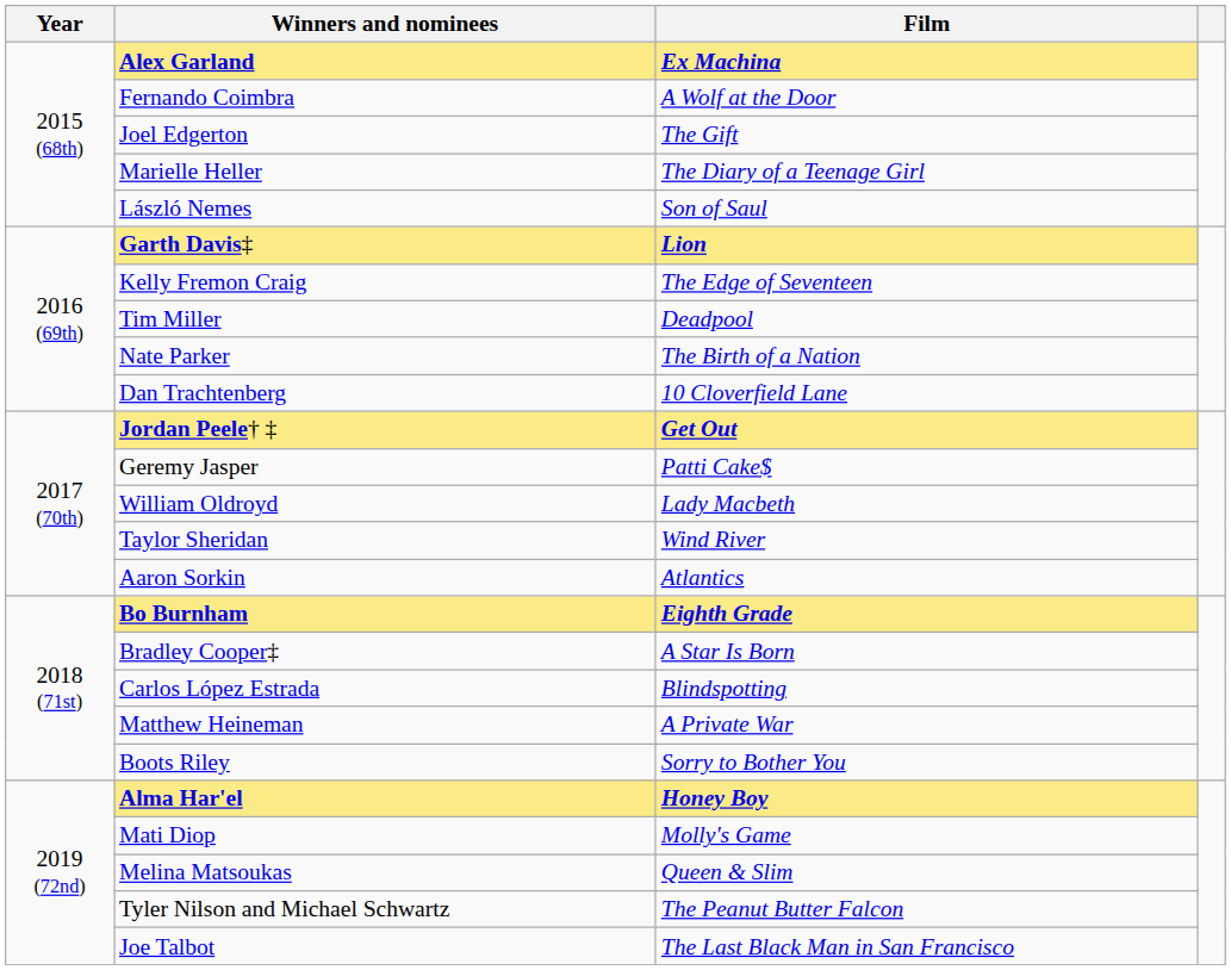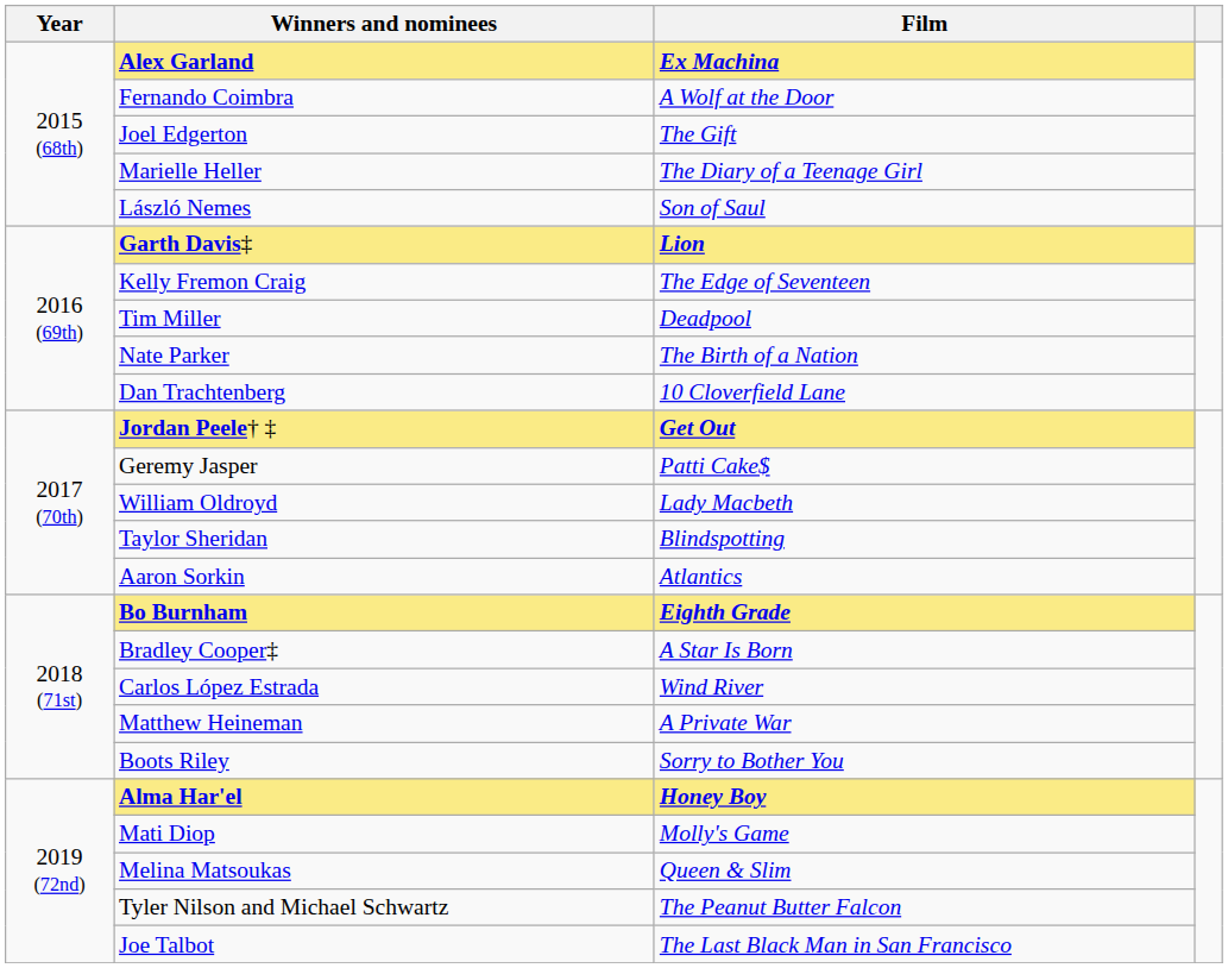Taylor Sheridan | Film: Wind River -> Blindspotting
Carlos López Estrada | Film: Blindspotting -> Wind River
